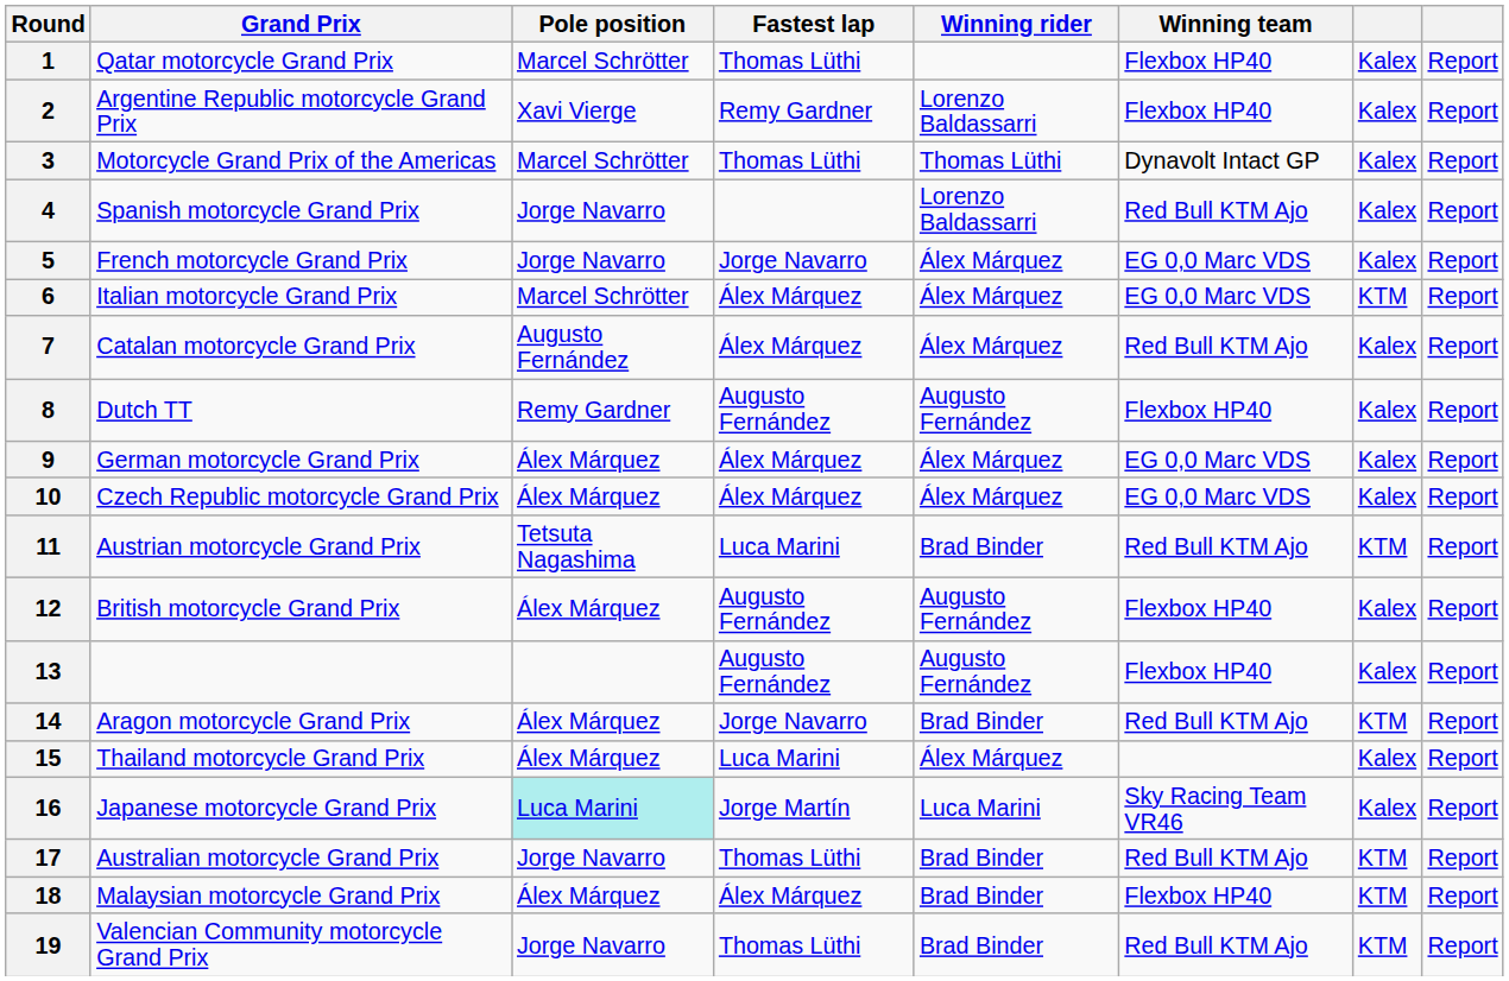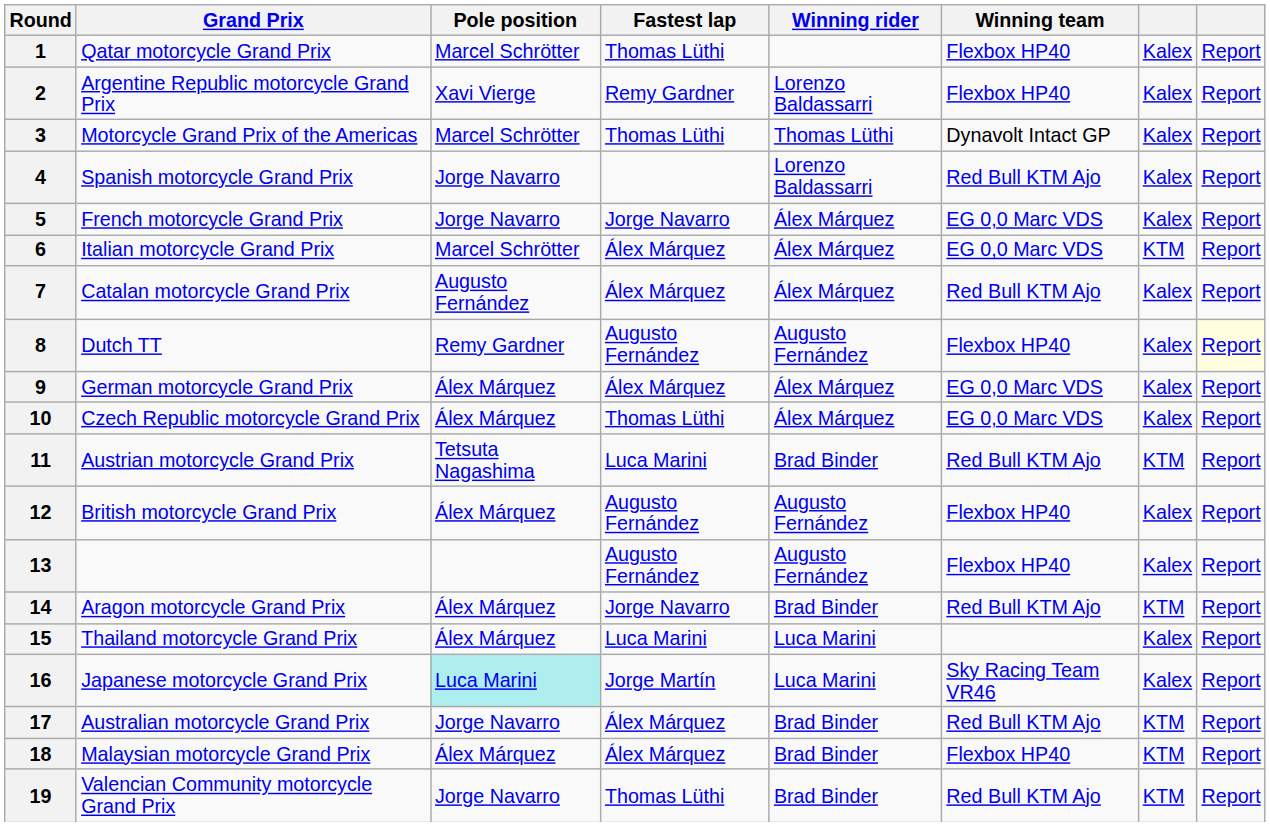8 | column 8: no background -> lightyellow background
10 | Fastest lap: Álex Márquez -> Thomas Lüthi
15 | Winning rider: Álex Márquez -> Luca Marini
17 | Fastest lap: Thomas Lüthi -> Álex Márquez
